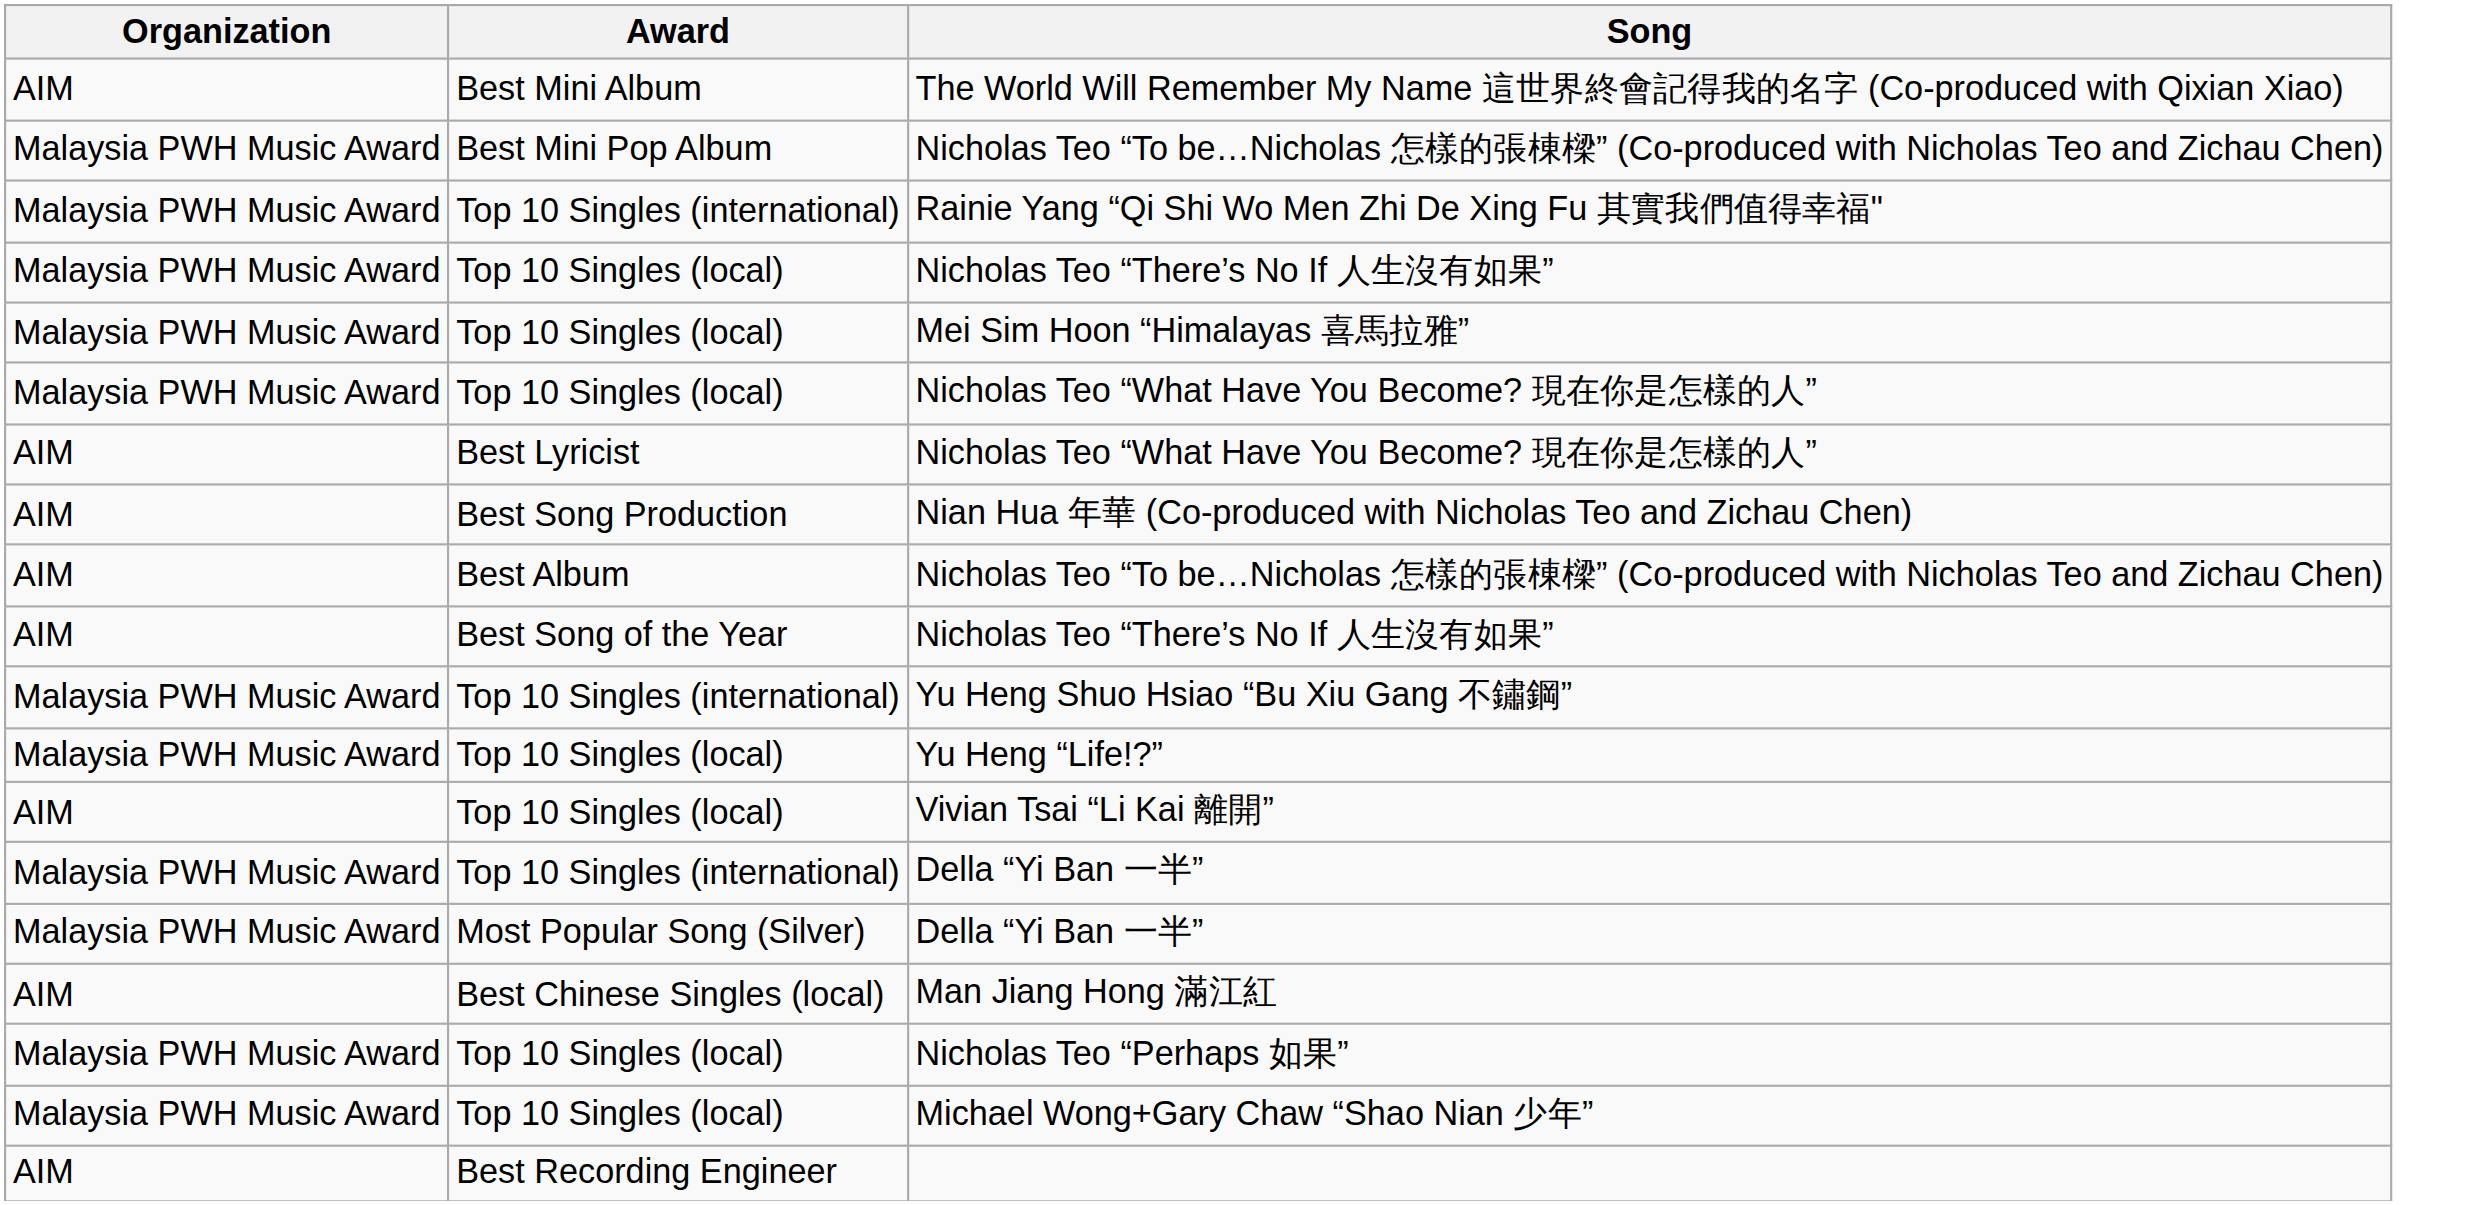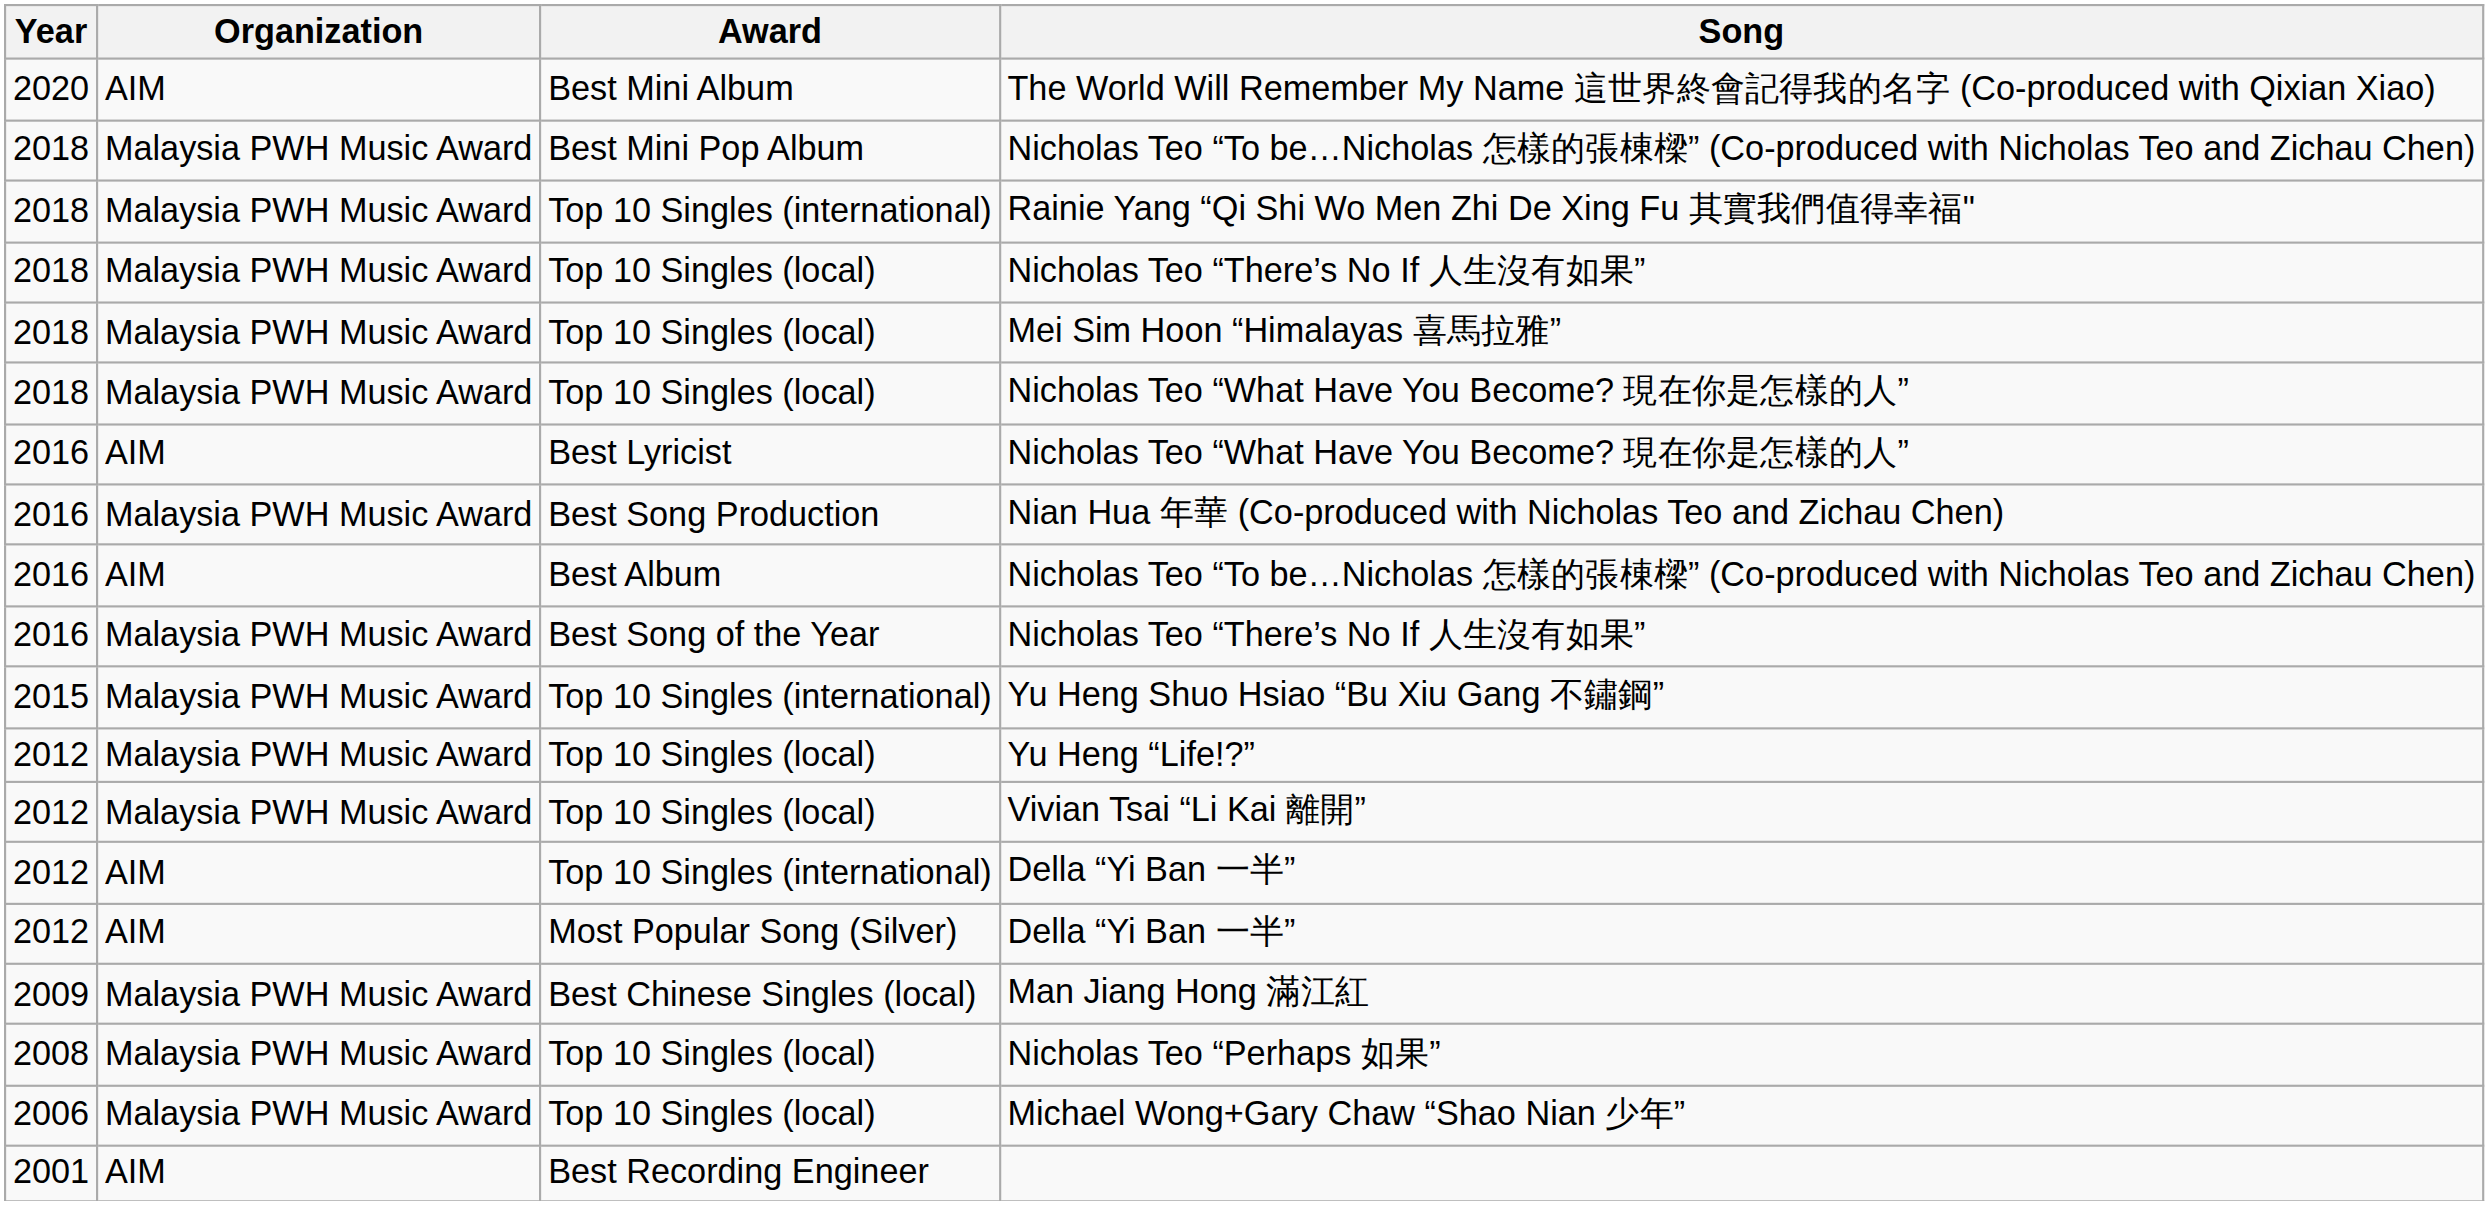+ column: Year | 2020 | 2018 | 2018 | 2018 | 2018 | 2018 | 2016 | 2016 | 2016 | 2016 | 2015 | 2012 | 2012 | 2012 | 2012 | 2009 | 2008 | 2006 | 2001
Nian Hua 年華 (Co-produced with Nicholas Teo and Zichau Chen) | Organization: AIM -> Malaysia PWH Music Award
Best Song of the Year / Nicholas Teo “There’s No If 人生沒有如果” | Organization: AIM -> Malaysia PWH Music Award
Vivian Tsai “Li Kai 離開” | Organization: AIM -> Malaysia PWH Music Award
Top 10 Singles (international) / Della “Yi Ban 一半” | Organization: Malaysia PWH Music Award -> AIM
Most Popular Song (Silver) / Della “Yi Ban 一半” | Organization: Malaysia PWH Music Award -> AIM
Man Jiang Hong 滿江紅 | Organization: AIM -> Malaysia PWH Music Award
